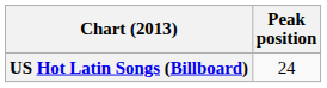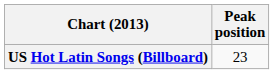US Hot Latin Songs (Billboard) | Peak position: 24 -> 23
